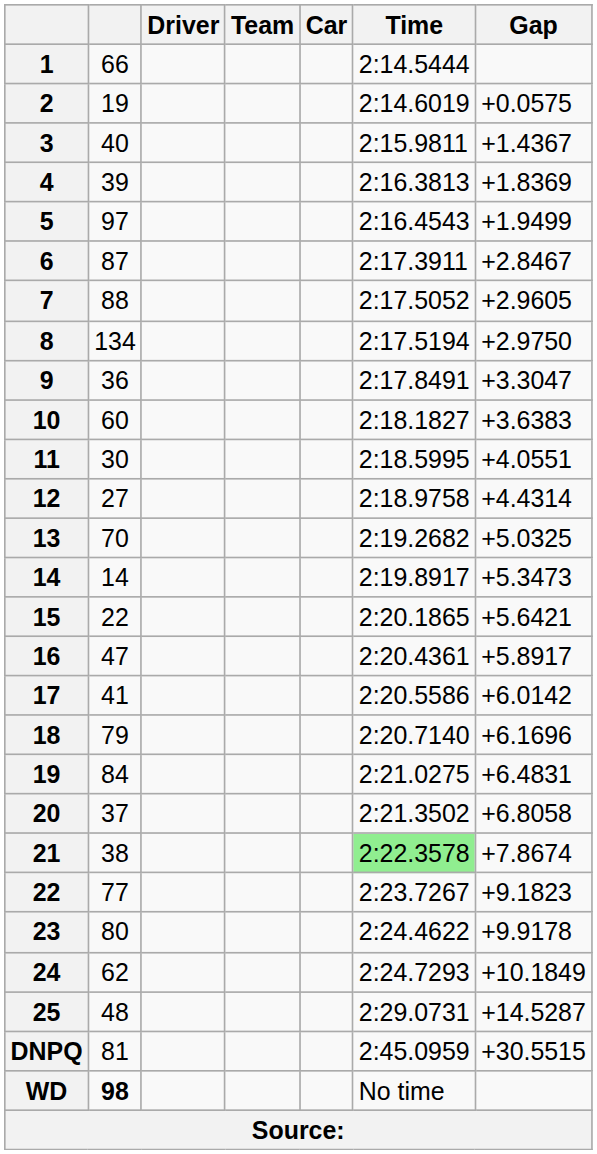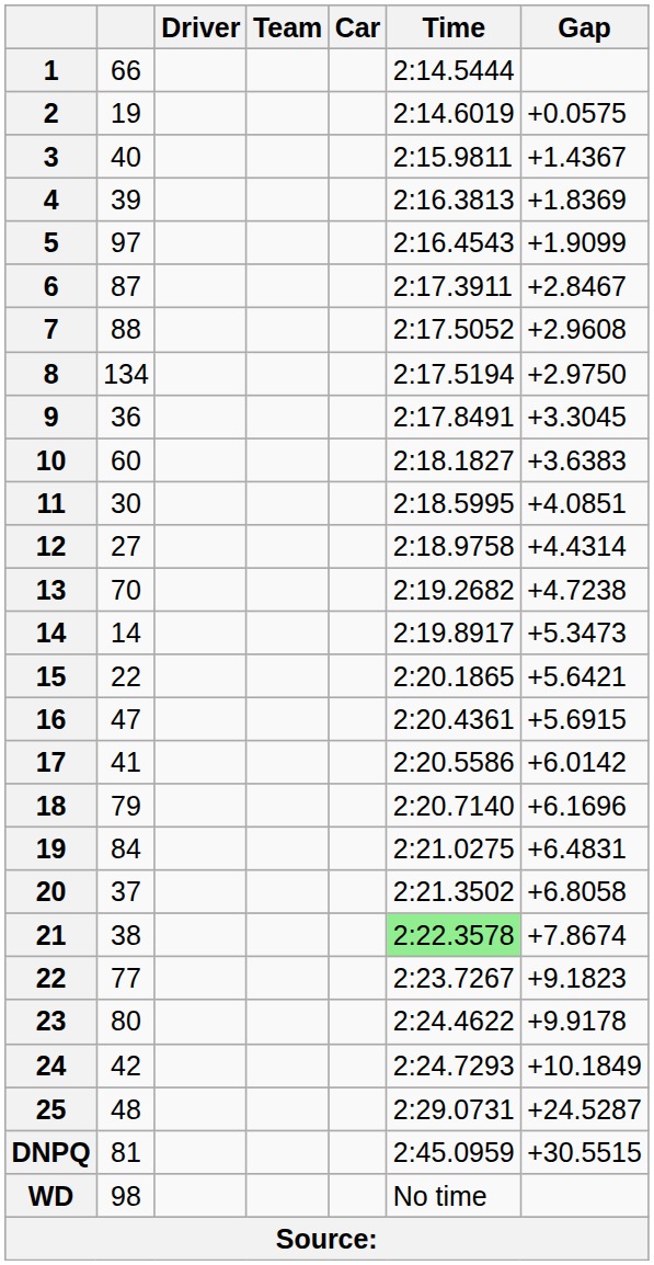5 | Gap: +1.9499 -> +1.9099
7 | Gap: +2.9605 -> +2.9608
9 | Gap: +3.3047 -> +3.3045
11 | Gap: +4.0551 -> +4.0851
13 | Gap: +5.0325 -> +4.7238
16 | Gap: +5.8917 -> +5.6915
24 | column 2: 62 -> 42
25 | Gap: +14.5287 -> +24.5287
WD | column 2: bold -> normal
